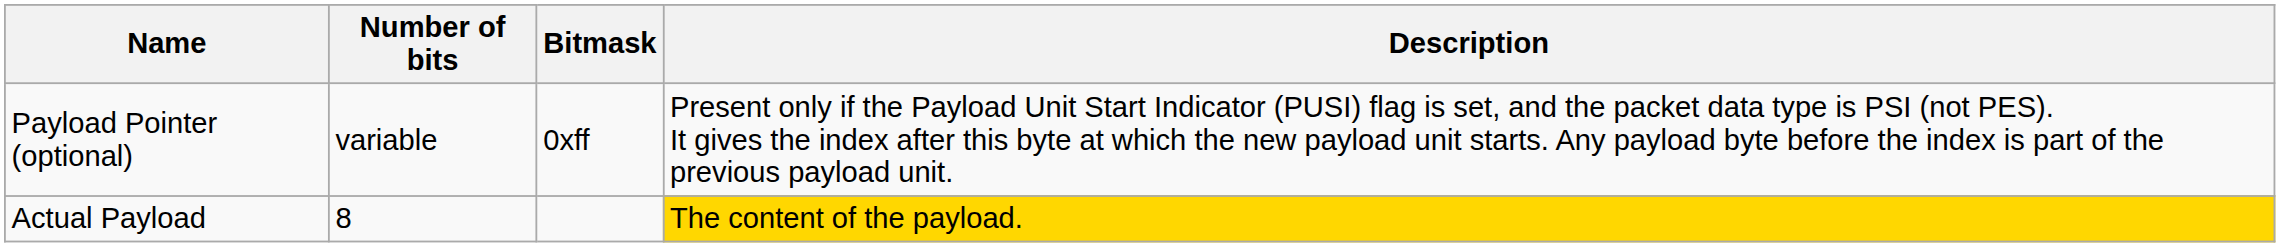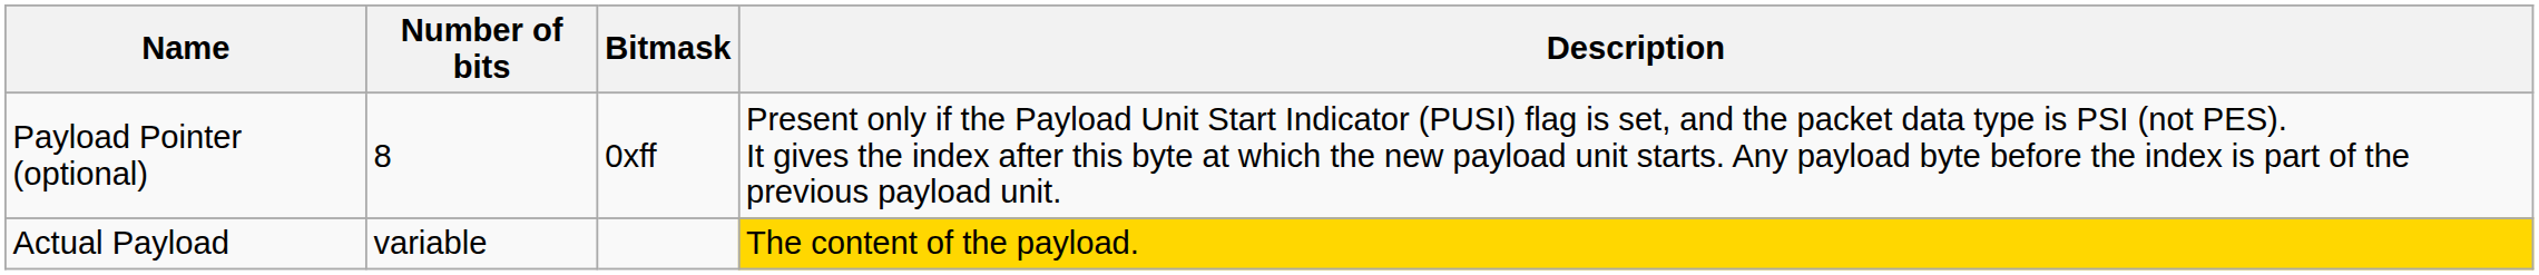Payload Pointer (optional) | Number of bits: variable -> 8
Actual Payload | Number of bits: 8 -> variable
